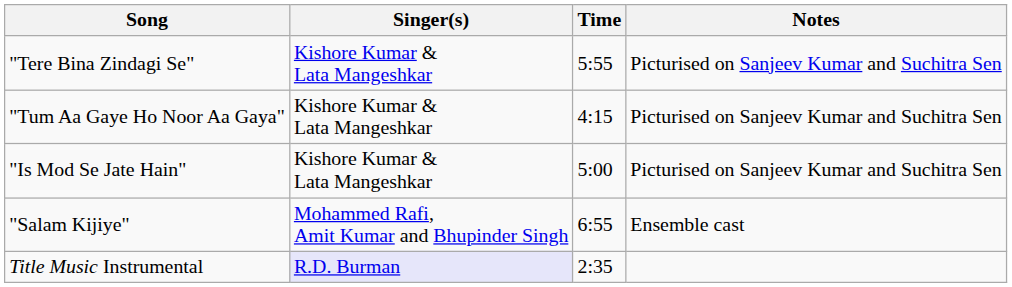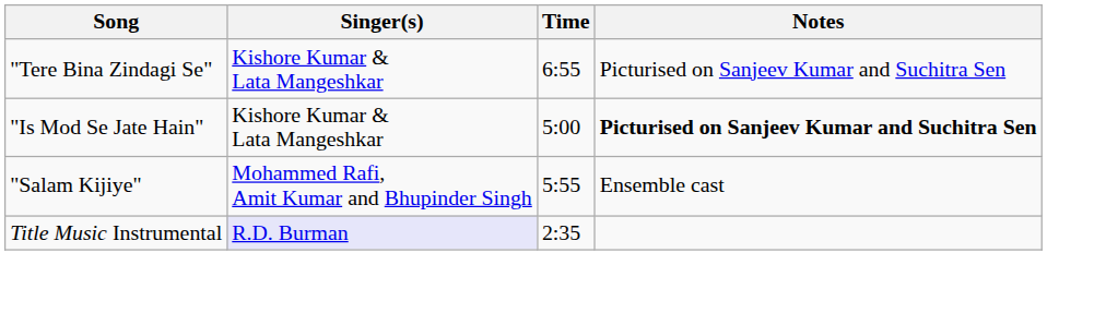"Tere Bina Zindagi Se" | Time: 5:55 -> 6:55
- row: "Tum Aa Gaye Ho Noor Aa Gaya" | Kishore Kumar & Lata Mangeshkar | 4:15 | Picturised on Sanjeev Kumar and Suchitra Sen
"Is Mod Se Jate Hain" | Notes: normal -> bold
"Salam Kijiye" | Time: 6:55 -> 5:55
